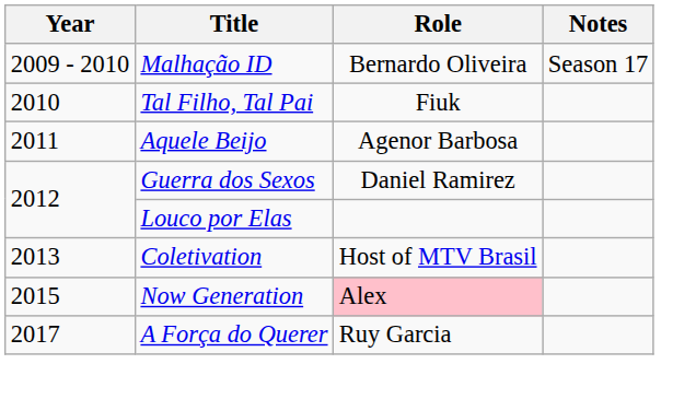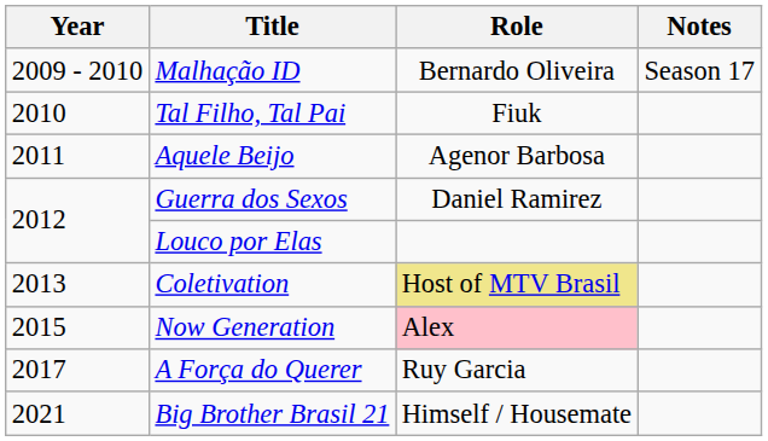Coletivation | Role: no background -> khaki background
+ row: 2021 | Big Brother Brasil 21 | Himself / Housemate
